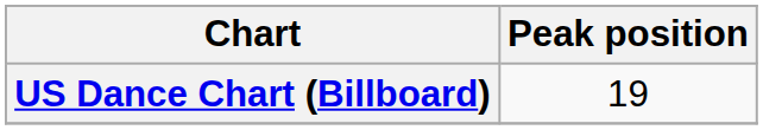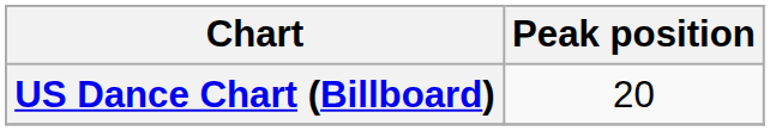US Dance Chart (Billboard) | Peak position: 19 -> 20
